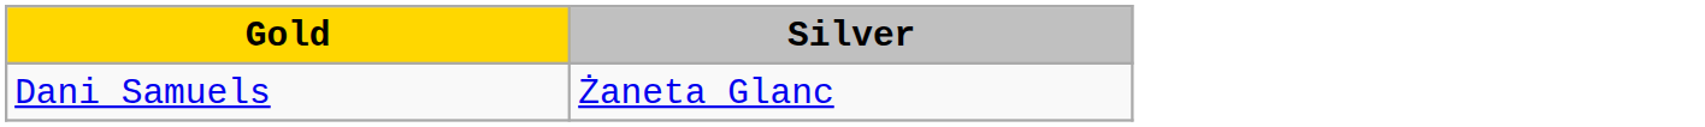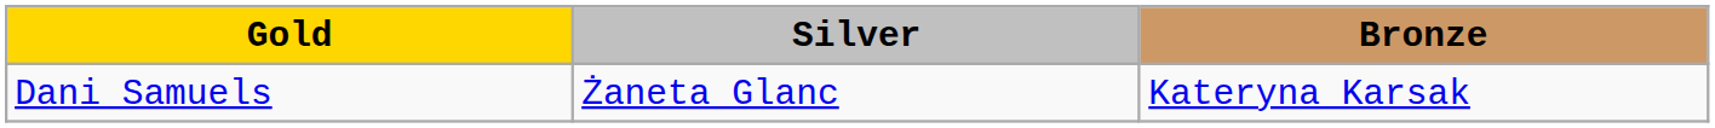+ column: Bronze | Kateryna Karsak
